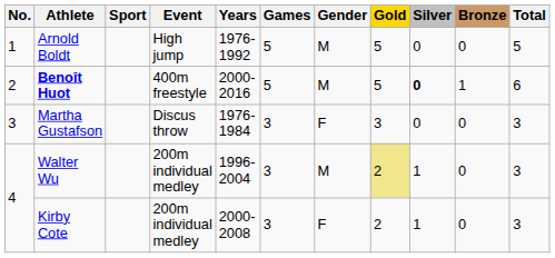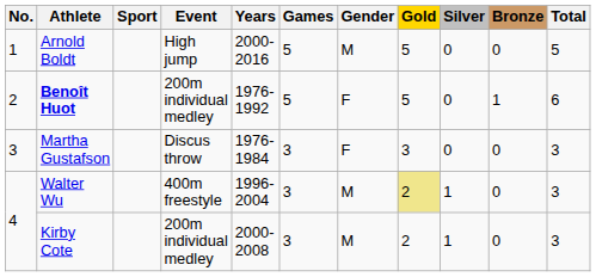Arnold Boldt | Years: 1976-1992 -> 2000-2016
Benoît Huot | Event: 400m freestyle -> 200m individual medley
Benoît Huot | Years: 2000-2016 -> 1976-1992
Benoît Huot | Gender: M -> F
Benoît Huot | Silver: bold -> normal
Walter Wu | Event: 200m individual medley -> 400m freestyle
Kirby Cote | Gender: F -> M
